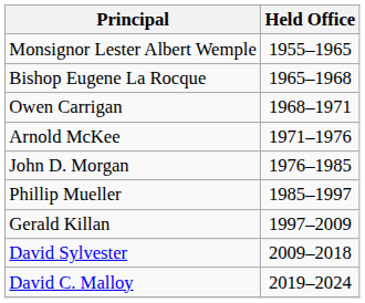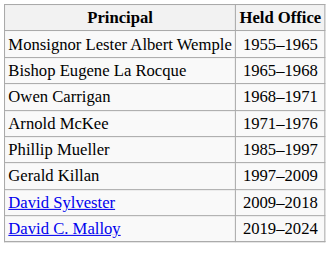- row: John D. Morgan | 1976–1985
